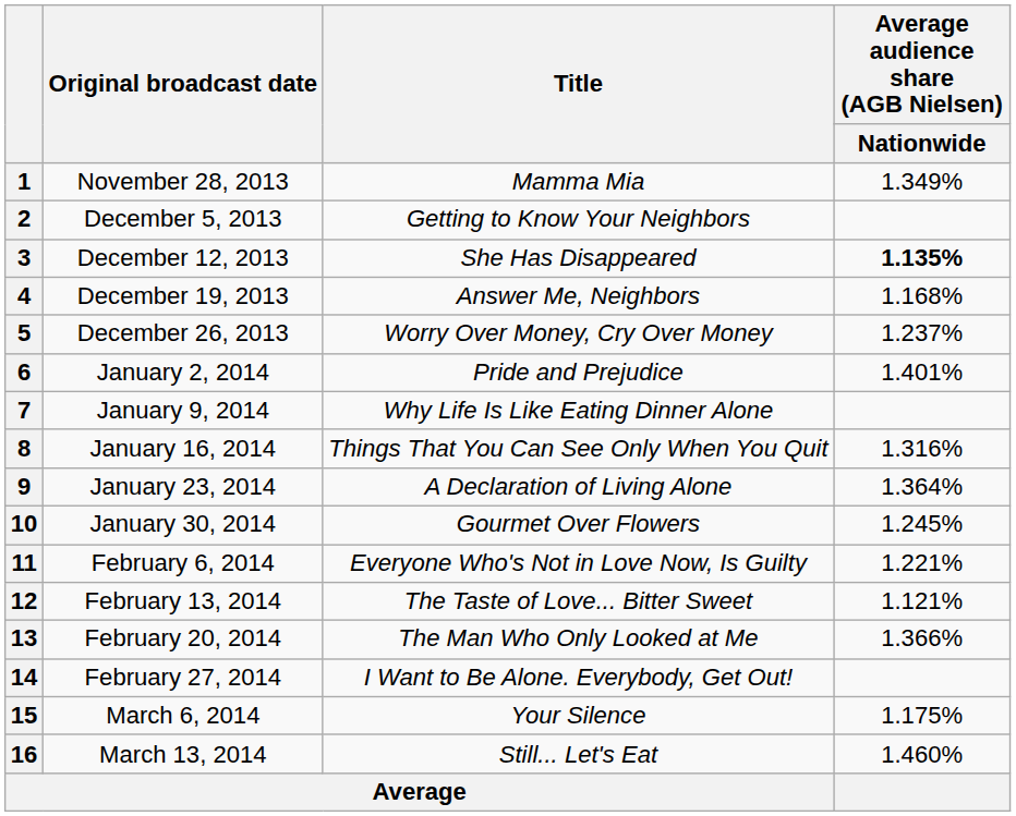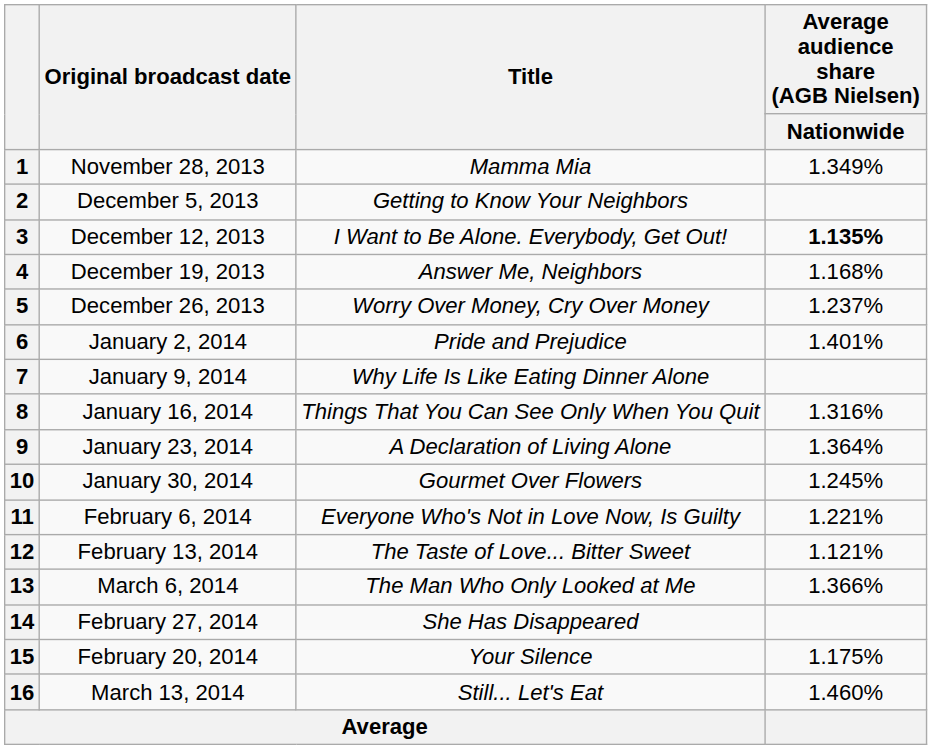3 | Title: She Has Disappeared -> I Want to Be Alone. Everybody, Get Out!
13 | Original broadcast date: February 20, 2014 -> March 6, 2014
14 | Title: I Want to Be Alone. Everybody, Get Out! -> She Has Disappeared
15 | Original broadcast date: March 6, 2014 -> February 20, 2014
